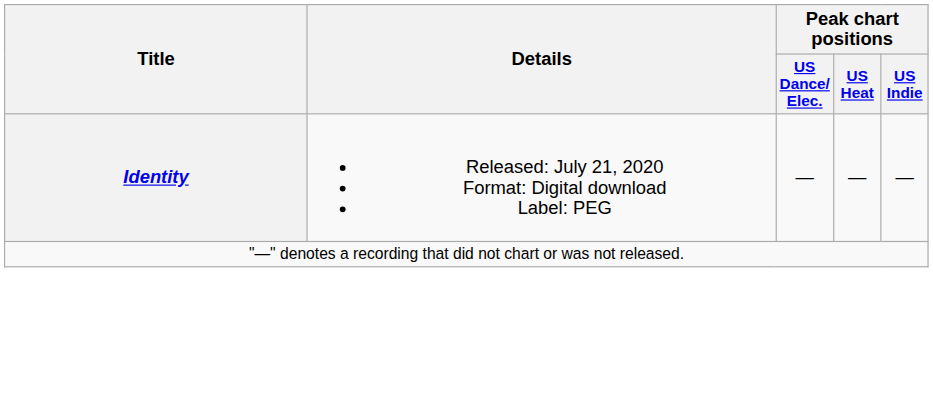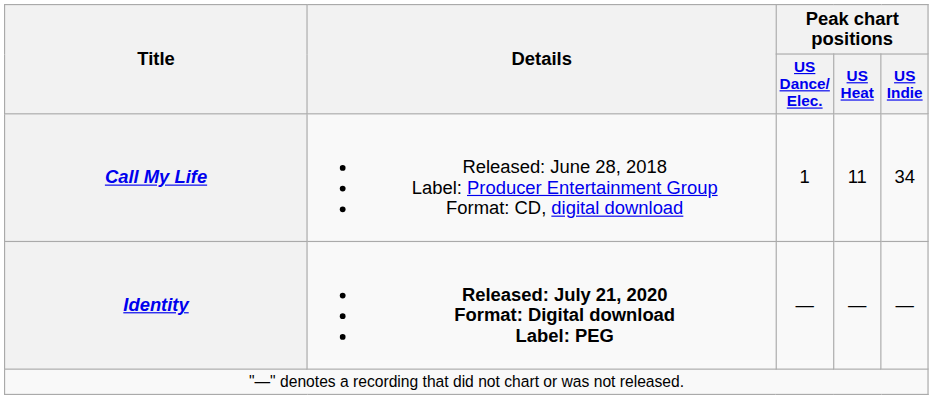+ row: Call My Life | Released: June 28, 2018 Label: Producer Entertainment Group Format: CD, digital download | 1 | 11 | 34
Identity | Details: normal -> bold
